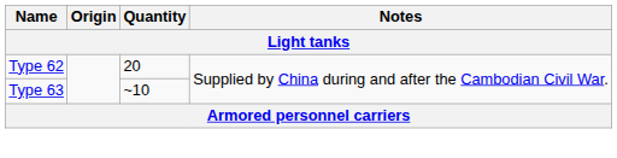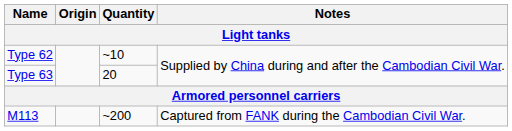Type 62 | Quantity: 20 -> ~10
Type 63 | Quantity: ~10 -> 20
+ row: M113 | ~200 | Captured from FANK during the Cambodian Civil War.
